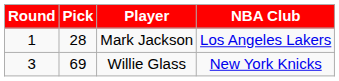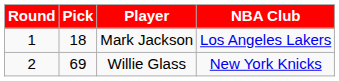Mark Jackson | Pick: 28 -> 18
Willie Glass | Round: 3 -> 2
